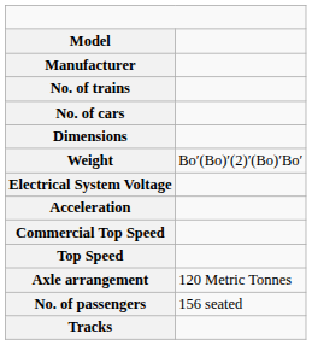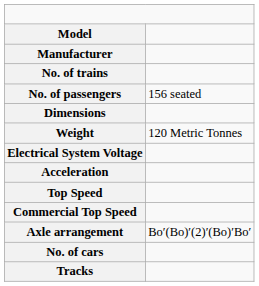rows swapped: No. of cars <-> No. of passengers
Weight | column 2: Bo′(Bo)′(2)′(Bo)′Bo′ -> 120 Metric Tonnes
rows swapped: Top Speed <-> Commercial Top Speed
Axle arrangement | column 2: 120 Metric Tonnes -> Bo′(Bo)′(2)′(Bo)′Bo′
